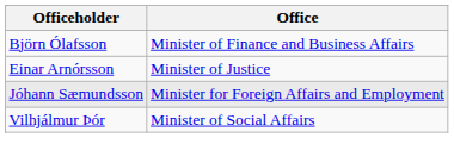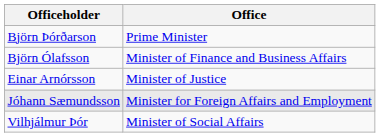+ row: Björn Þórðarson | Prime Minister
